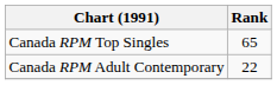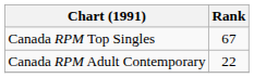Canada RPM Top Singles | Rank: 65 -> 67
